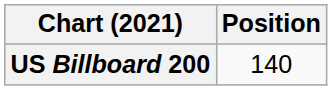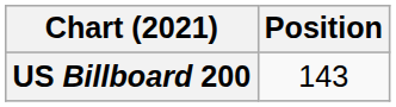US Billboard 200 | Position: 140 -> 143
